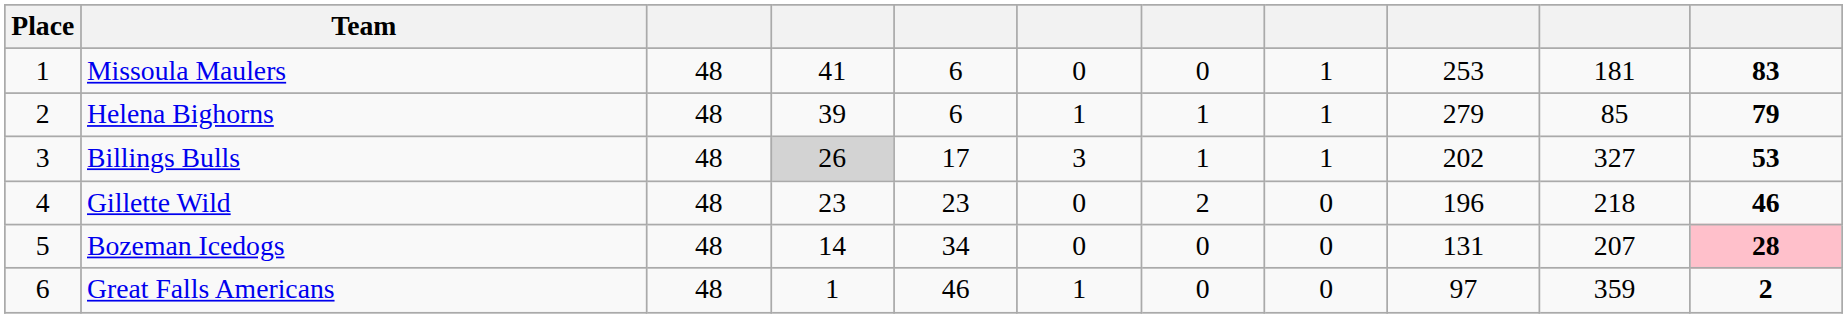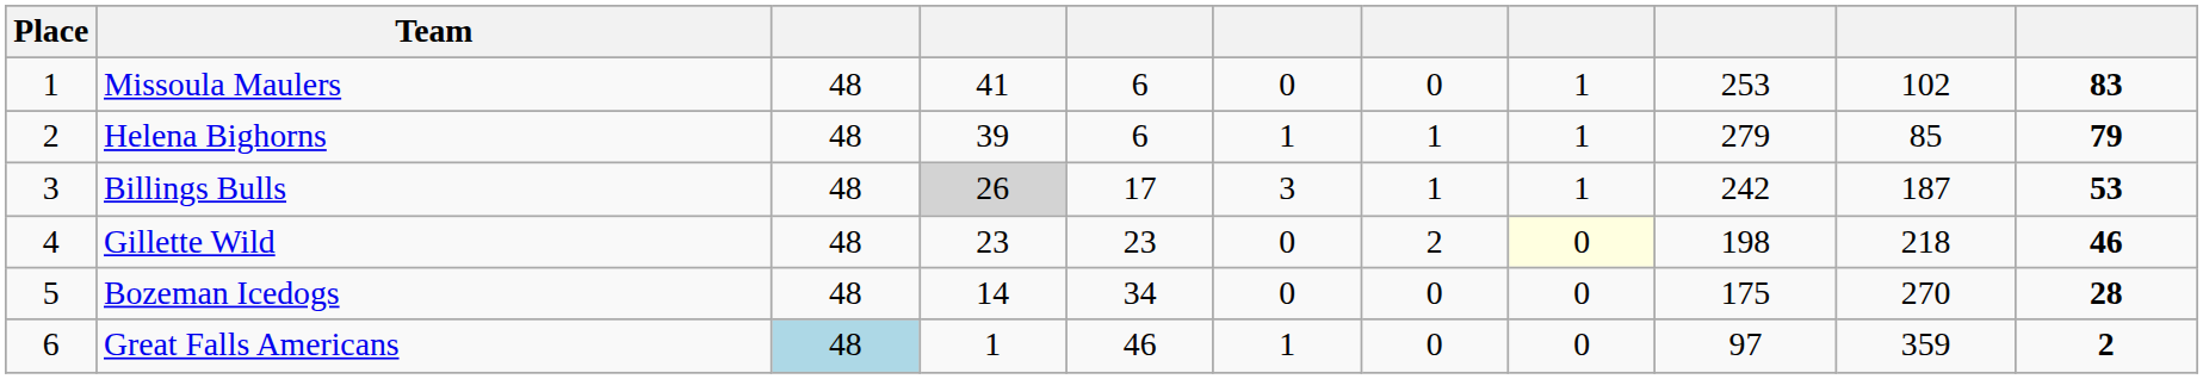Missoula Maulers | column 10: 181 -> 102
Billings Bulls | column 9: 202 -> 242
Billings Bulls | column 10: 327 -> 187
Gillette Wild | column 8: no background -> lightyellow background
Gillette Wild | column 9: 196 -> 198
Bozeman Icedogs | column 9: 131 -> 175
Bozeman Icedogs | column 10: 207 -> 270
Bozeman Icedogs | column 11: pink background -> no background
Great Falls Americans | column 3: no background -> lightblue background
